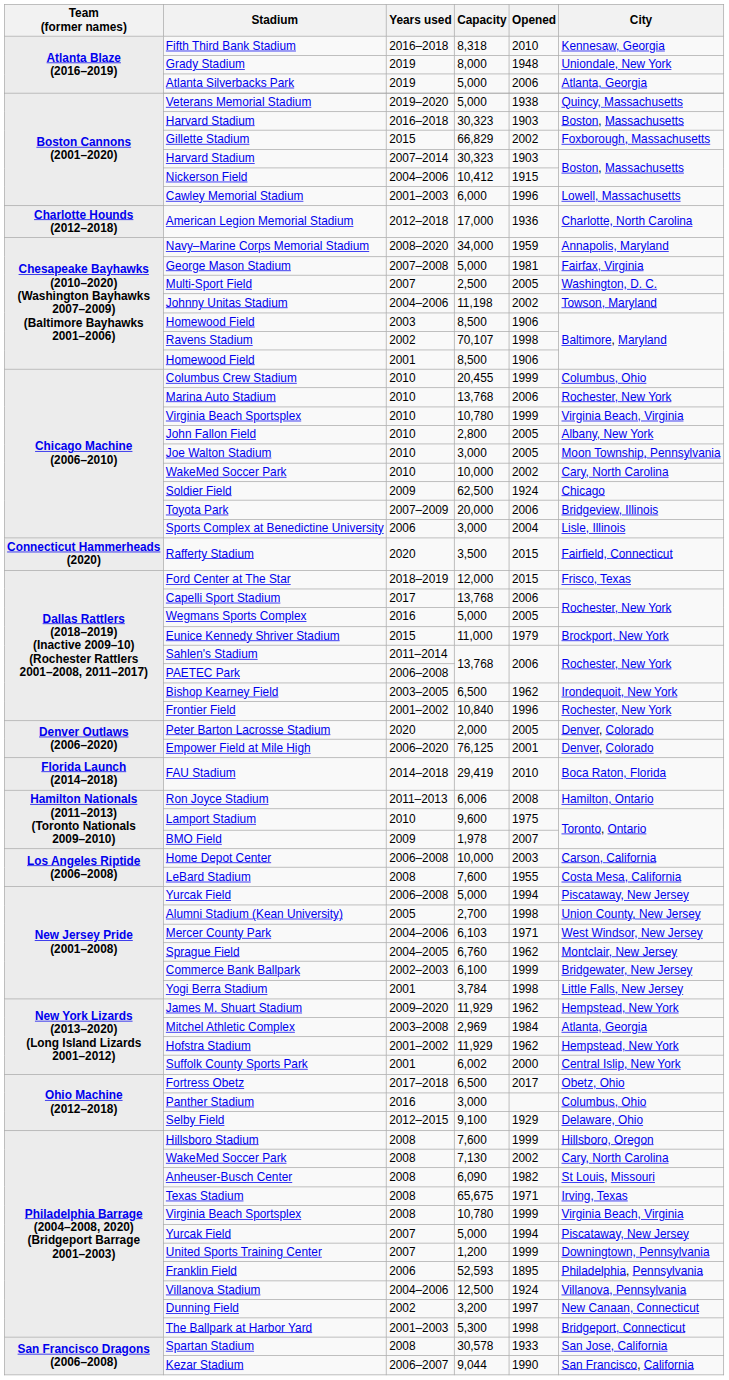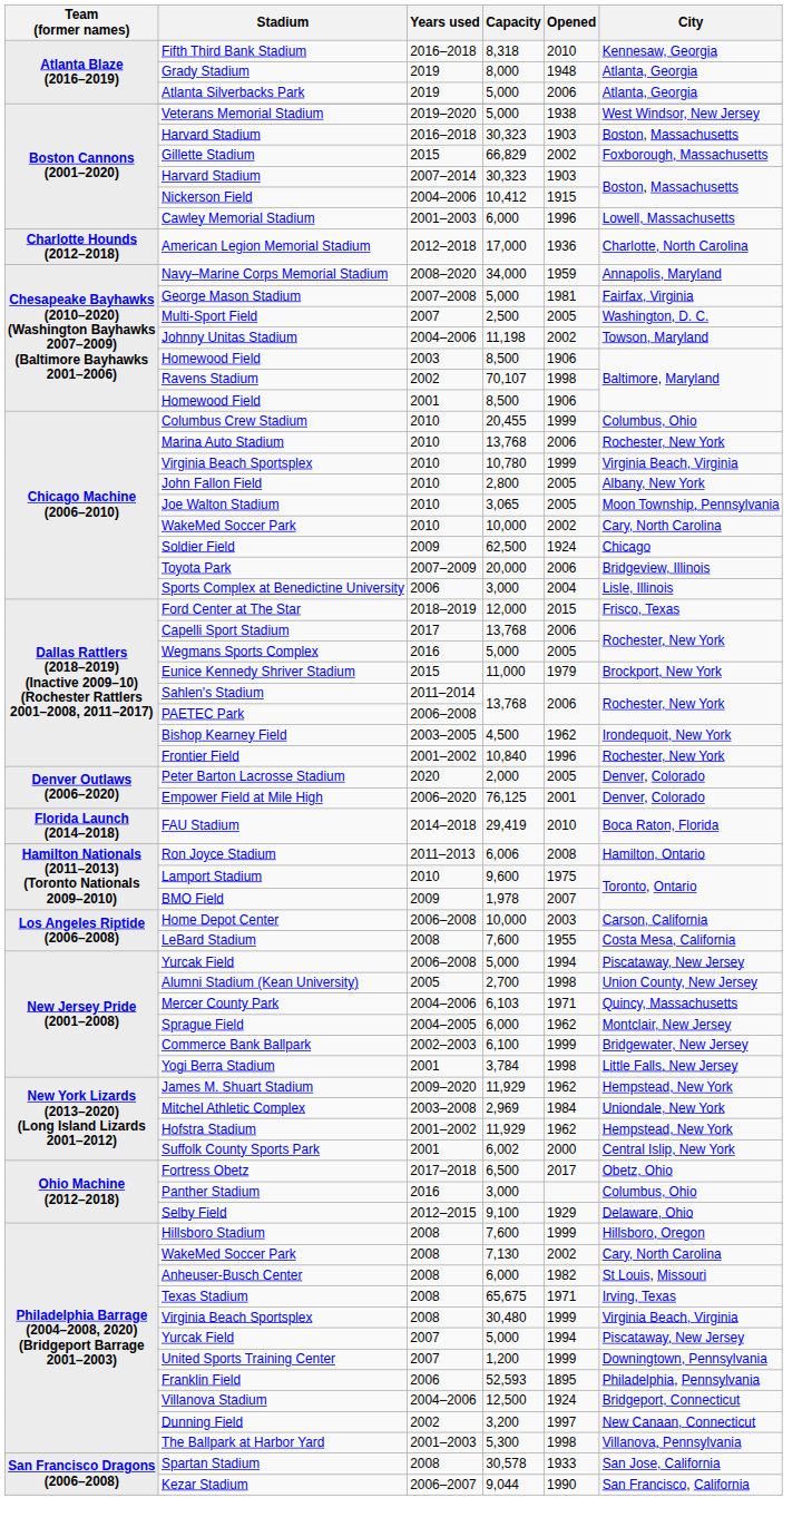Grady Stadium | City: Uniondale, New York -> Atlanta, Georgia
Veterans Memorial Stadium | City: Quincy, Massachusetts -> West Windsor, New Jersey
Joe Walton Stadium | Capacity: 3,000 -> 3,065
- row: Connecticut Hammerheads (2020) | Rafferty Stadium | 2020 | 3,500 | 2015 | Fairfield, Connecticut
Bishop Kearney Field | Capacity: 6,500 -> 4,500
Mercer County Park | City: West Windsor, New Jersey -> Quincy, Massachusetts
Sprague Field | Capacity: 6,760 -> 6,000
Mitchel Athletic Complex | City: Atlanta, Georgia -> Uniondale, New York
Anheuser-Busch Center | Capacity: 6,090 -> 6,000
Virginia Beach Sportsplex / 2008 | Capacity: 10,780 -> 30,480
Villanova Stadium | City: Villanova, Pennsylvania -> Bridgeport, Connecticut
The Ballpark at Harbor Yard | City: Bridgeport, Connecticut -> Villanova, Pennsylvania
